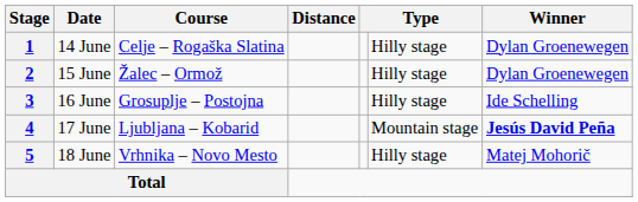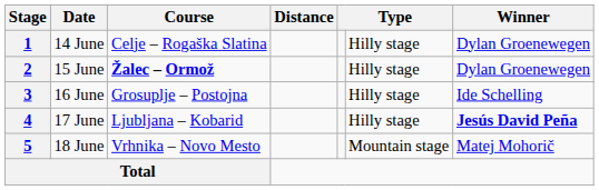2 | Course: normal -> bold
4 | column 6: Mountain stage -> Hilly stage
5 | column 6: Hilly stage -> Mountain stage
